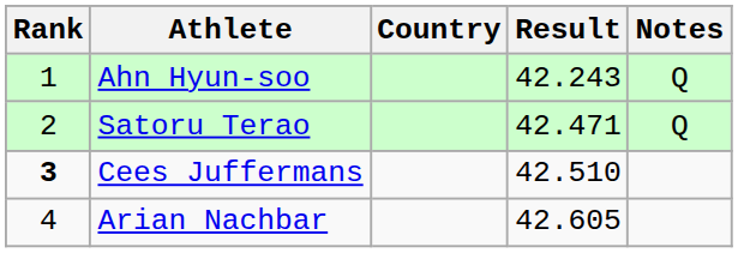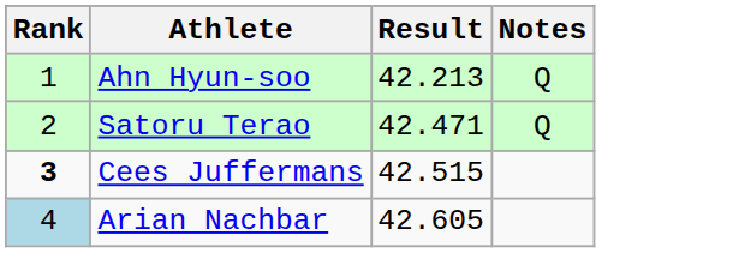- column: Country
Ahn Hyun-soo | Result: 42.243 -> 42.213
Cees Juffermans | Result: 42.510 -> 42.515
Arian Nachbar | Rank: no background -> lightblue background
